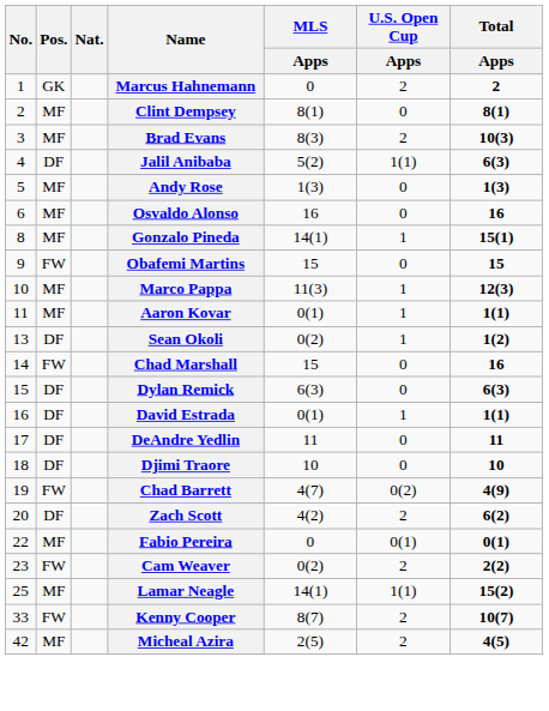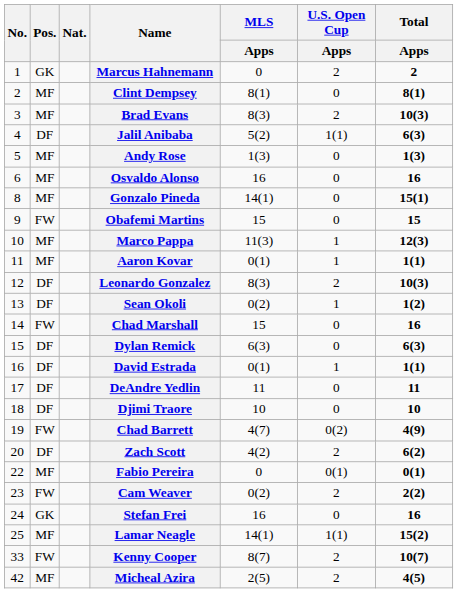Gonzalo Pineda | U.S. Open Cup / Apps: 1 -> 0
+ row: 12 | DF | Leonardo Gonzalez | 8(3) | 2 | 10(3)
+ row: 24 | GK | Stefan Frei | 16 | 0 | 16
